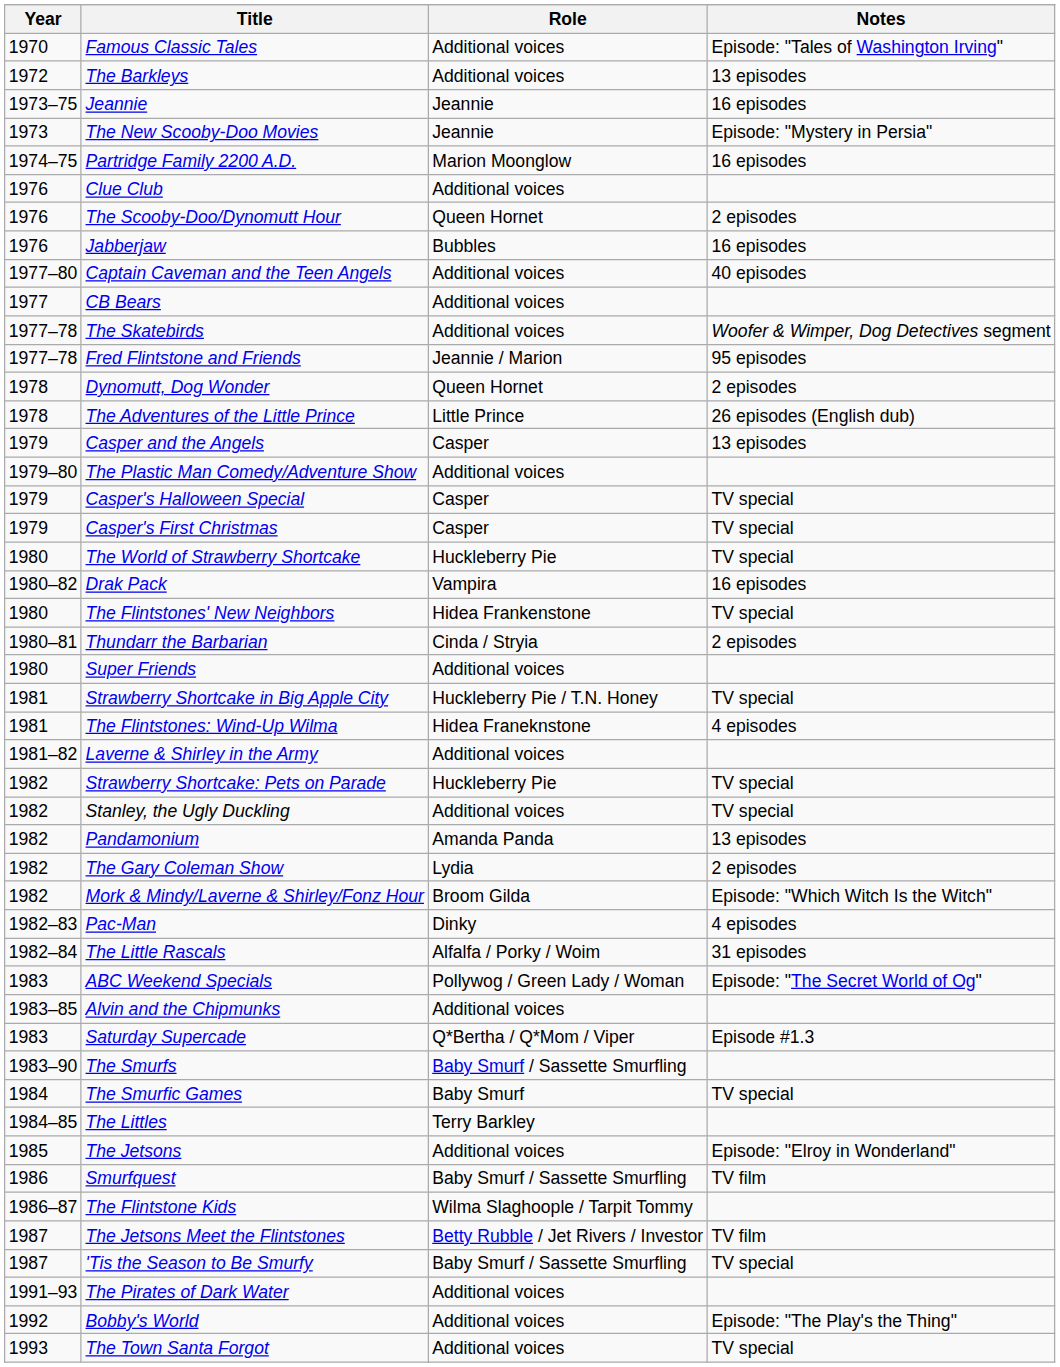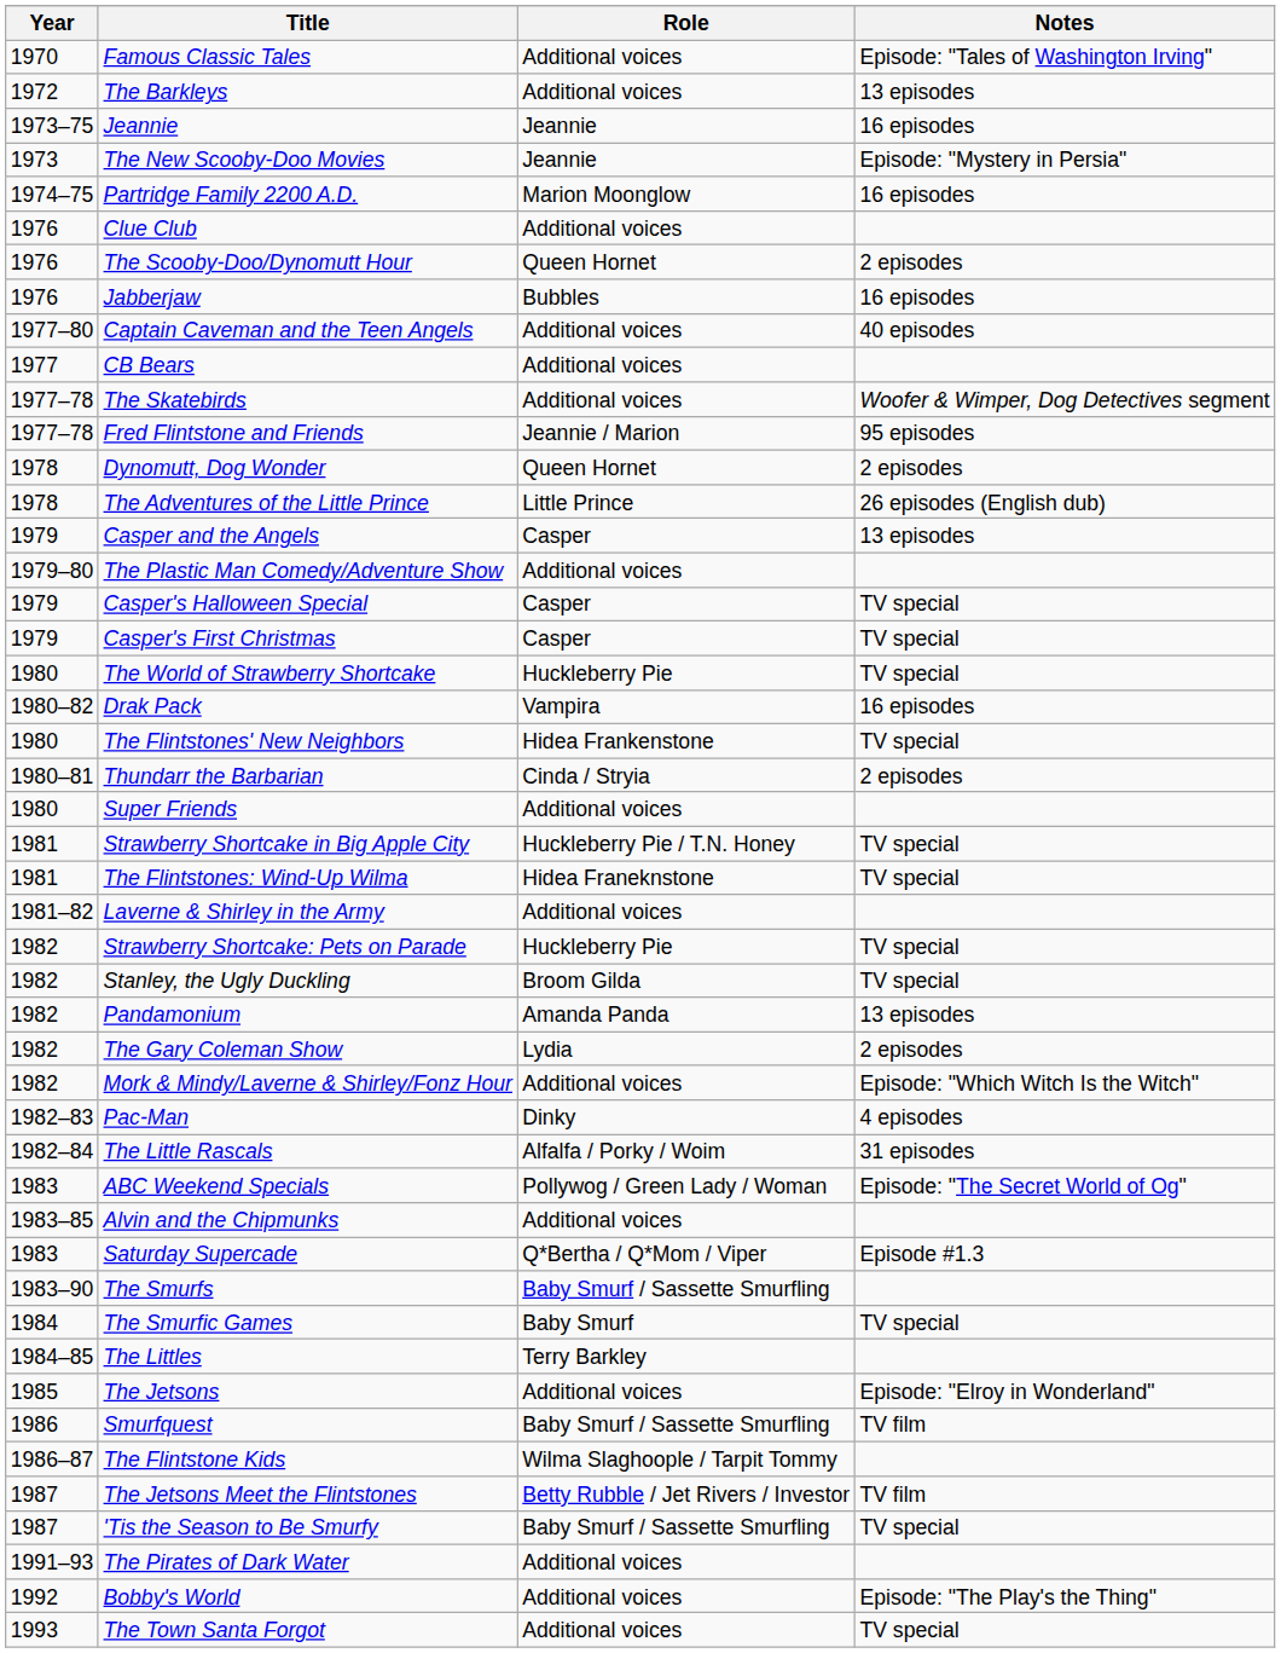The Flintstones: Wind-Up Wilma | Notes: 4 episodes -> TV special
Stanley, the Ugly Duckling | Role: Additional voices -> Broom Gilda
Mork & Mindy/Laverne & Shirley/Fonz Hour | Role: Broom Gilda -> Additional voices
